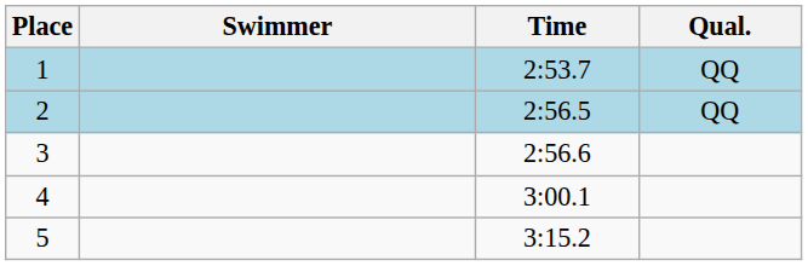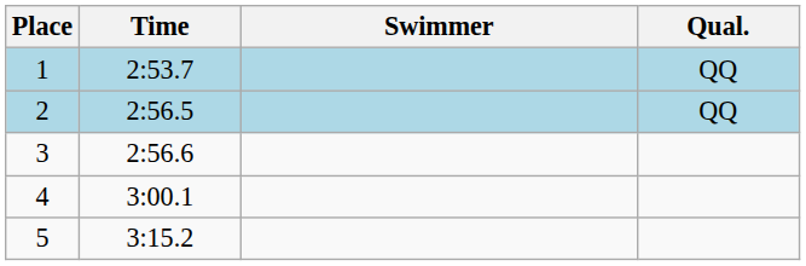columns swapped: Swimmer <-> Time
